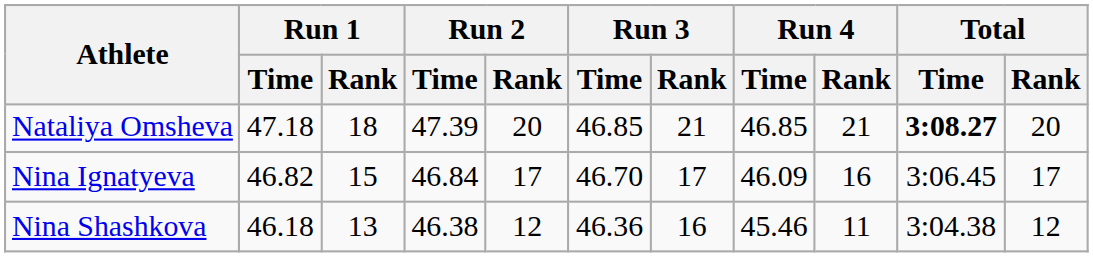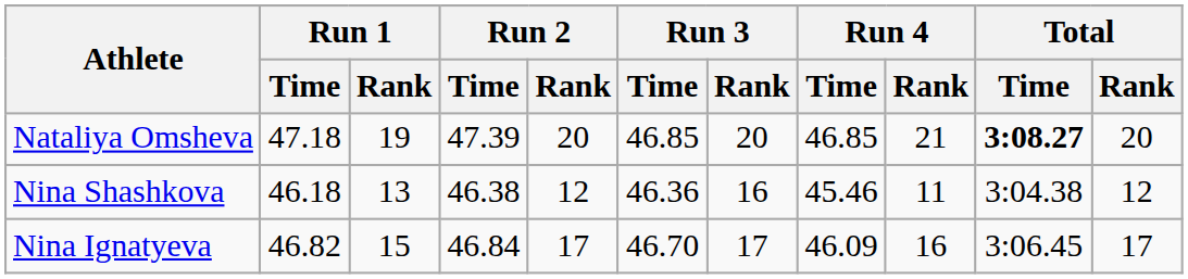Nataliya Omsheva | Run 1 / Rank: 18 -> 19
Nataliya Omsheva | Run 3 / Rank: 21 -> 20
rows swapped: Nina Ignatyeva <-> Nina Shashkova
